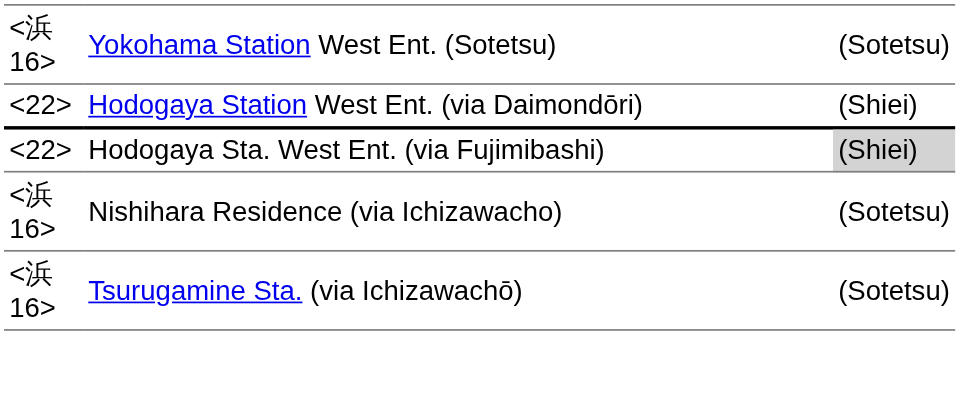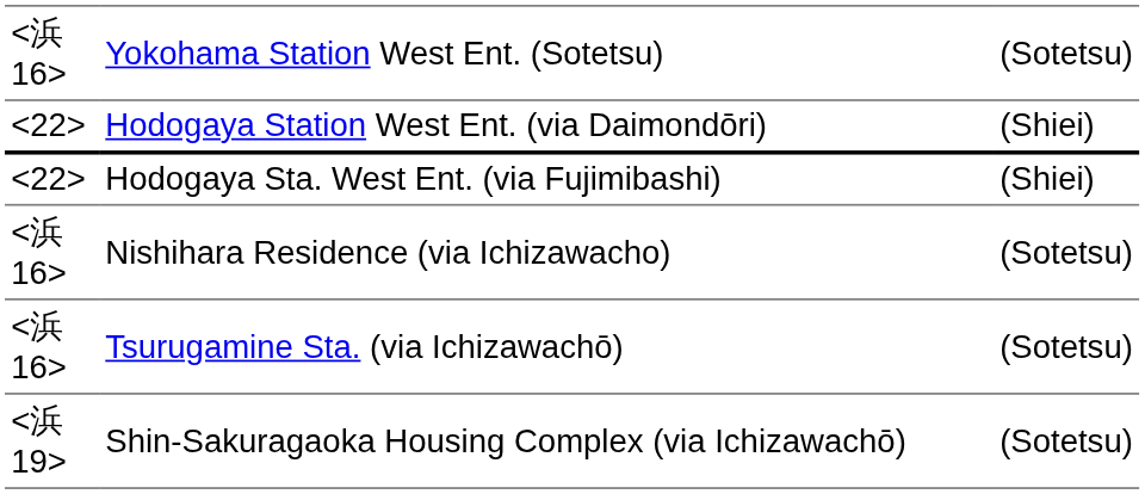Hodogaya Sta. West Ent. (via Fujimibashi) | column 3: lightgrey background -> no background
+ row: Shin-Sakuragaoka Housing Complex (via Ichizawachō) | (Sotetsu)
